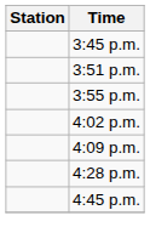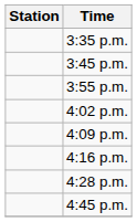+ row: 3:35 p.m.
- row: 3:51 p.m.
+ row: 4:16 p.m.
